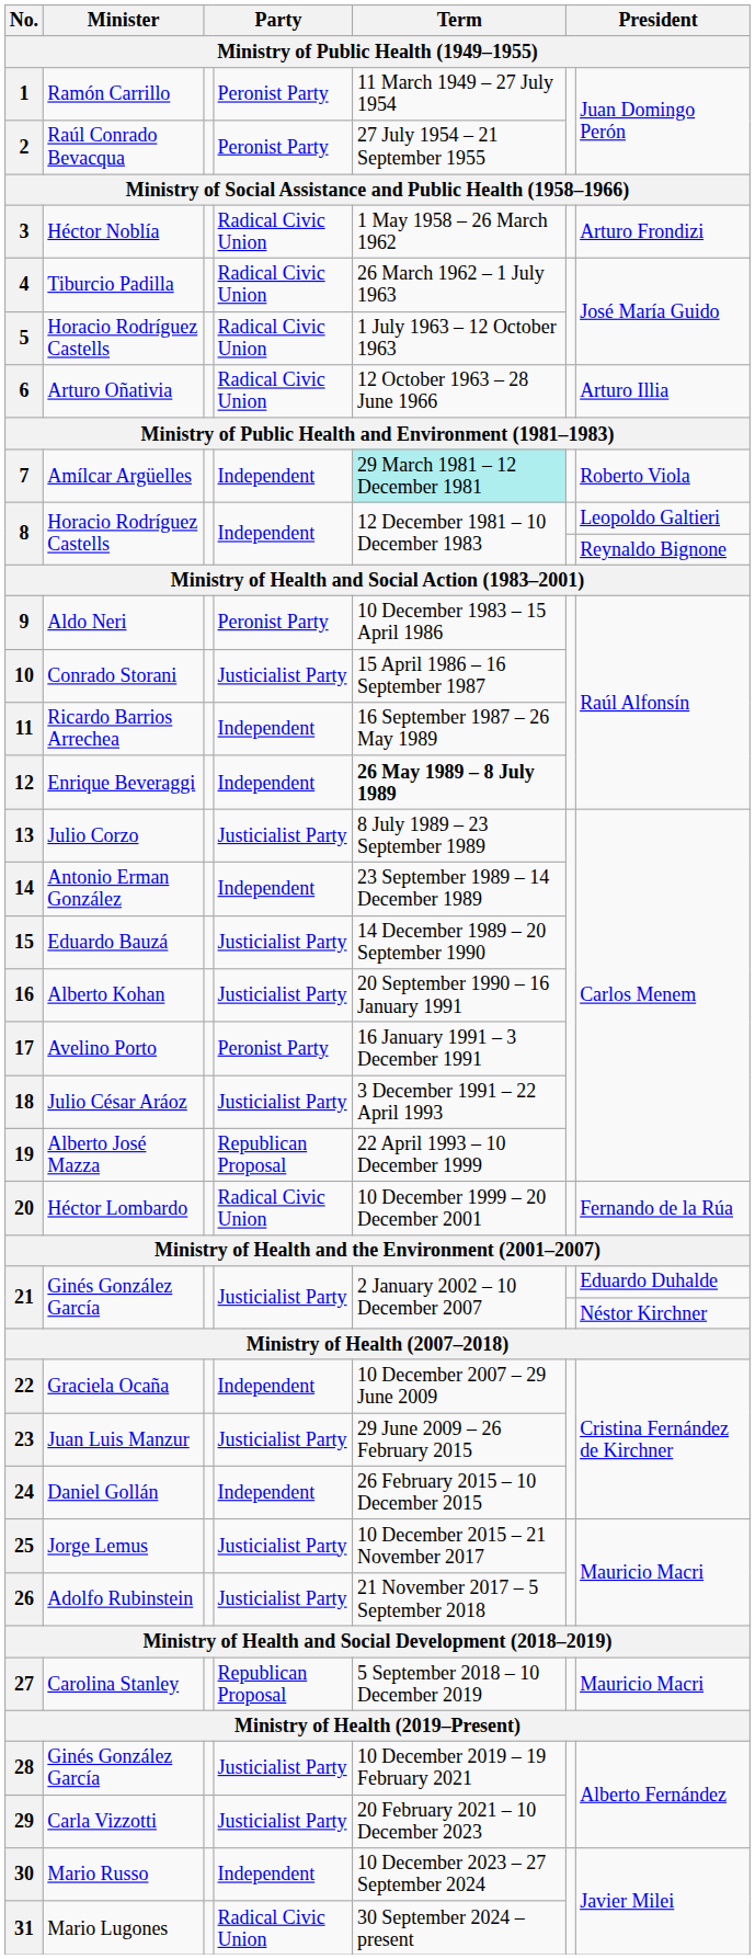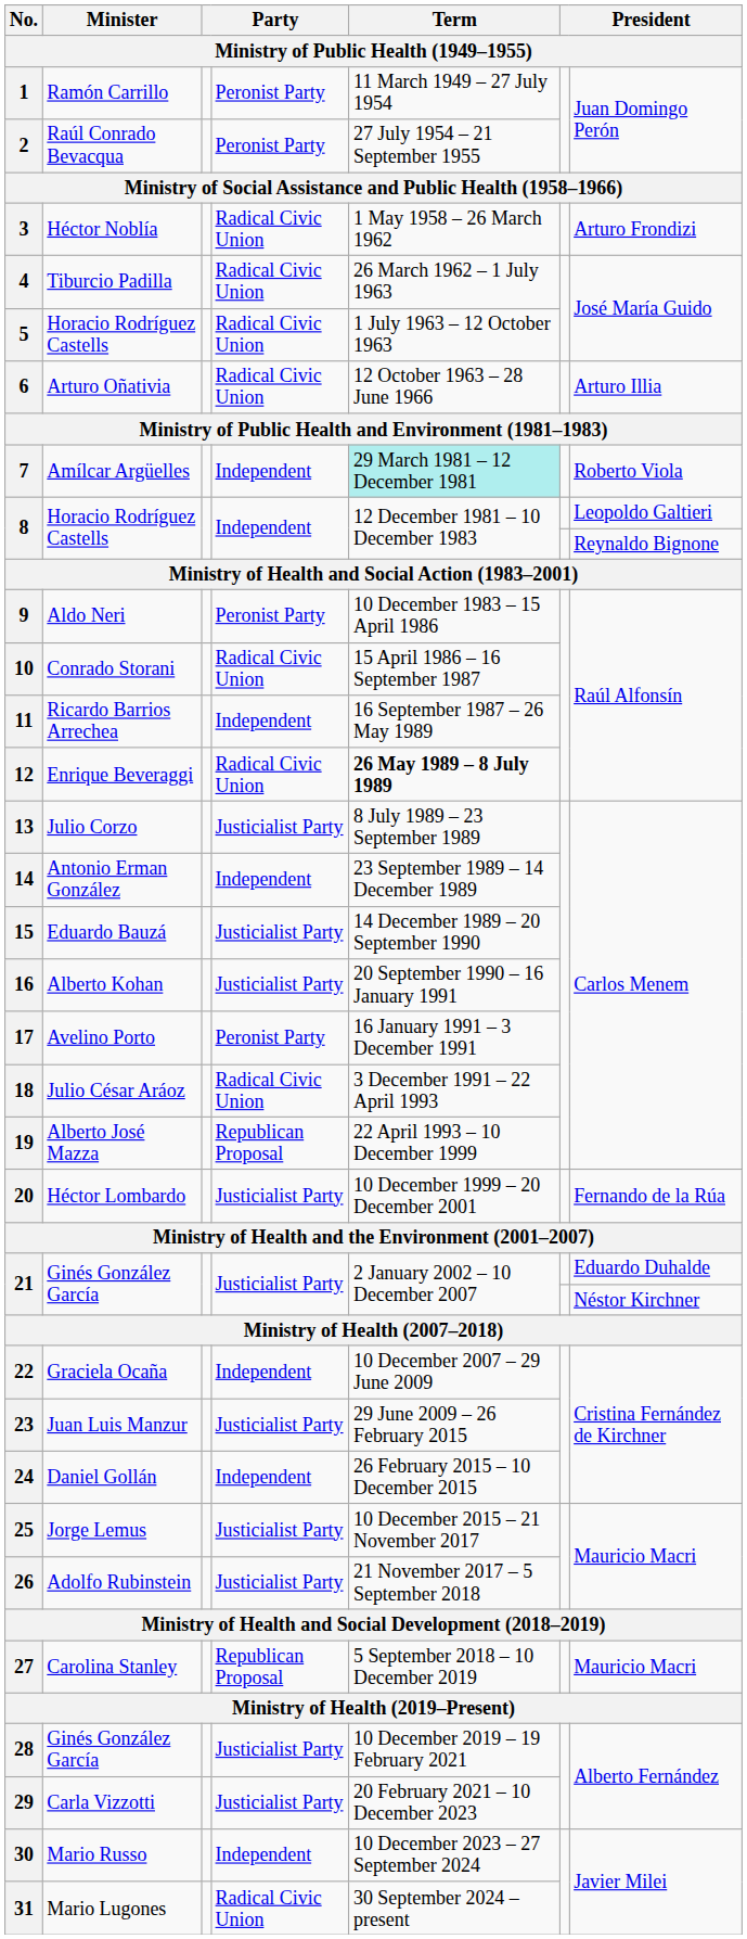10 | column 4: Justicialist Party -> Radical Civic Union
12 | column 4: Independent -> Radical Civic Union
18 | column 4: Justicialist Party -> Radical Civic Union
20 | column 4: Radical Civic Union -> Justicialist Party
